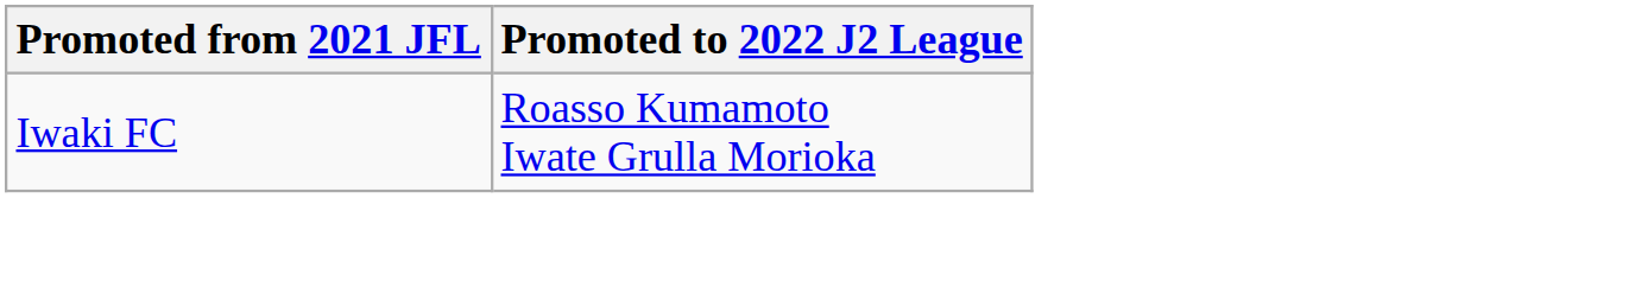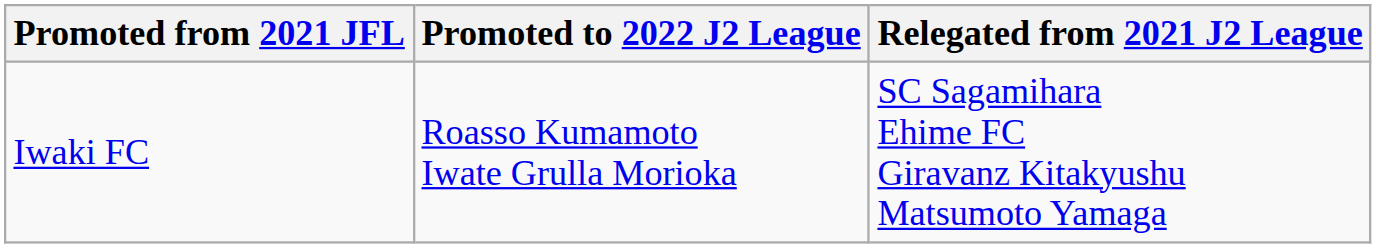+ column: Relegated from 2021 J2 League | SC Sagamihara Ehime FC Giravanz Kitakyushu Matsumoto Yamaga
